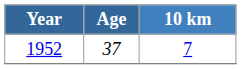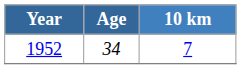1952 | Age: 37 -> 34
